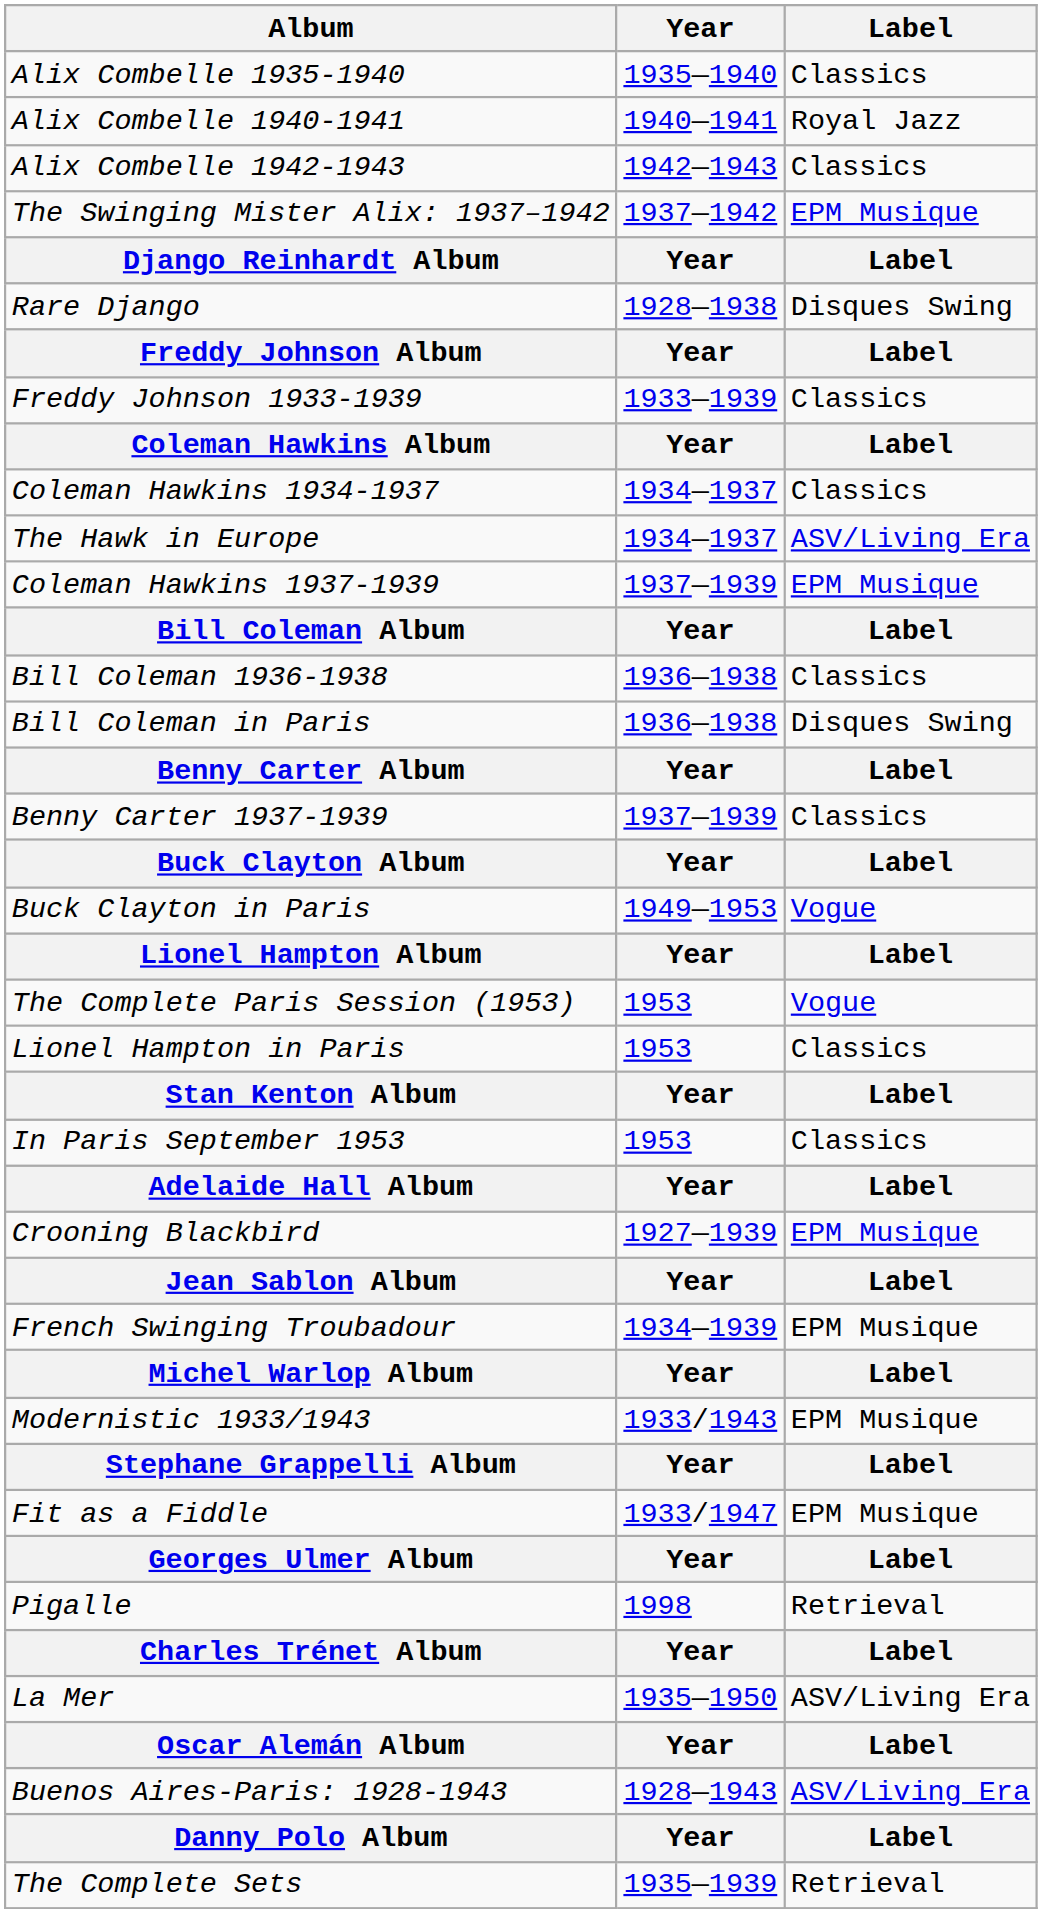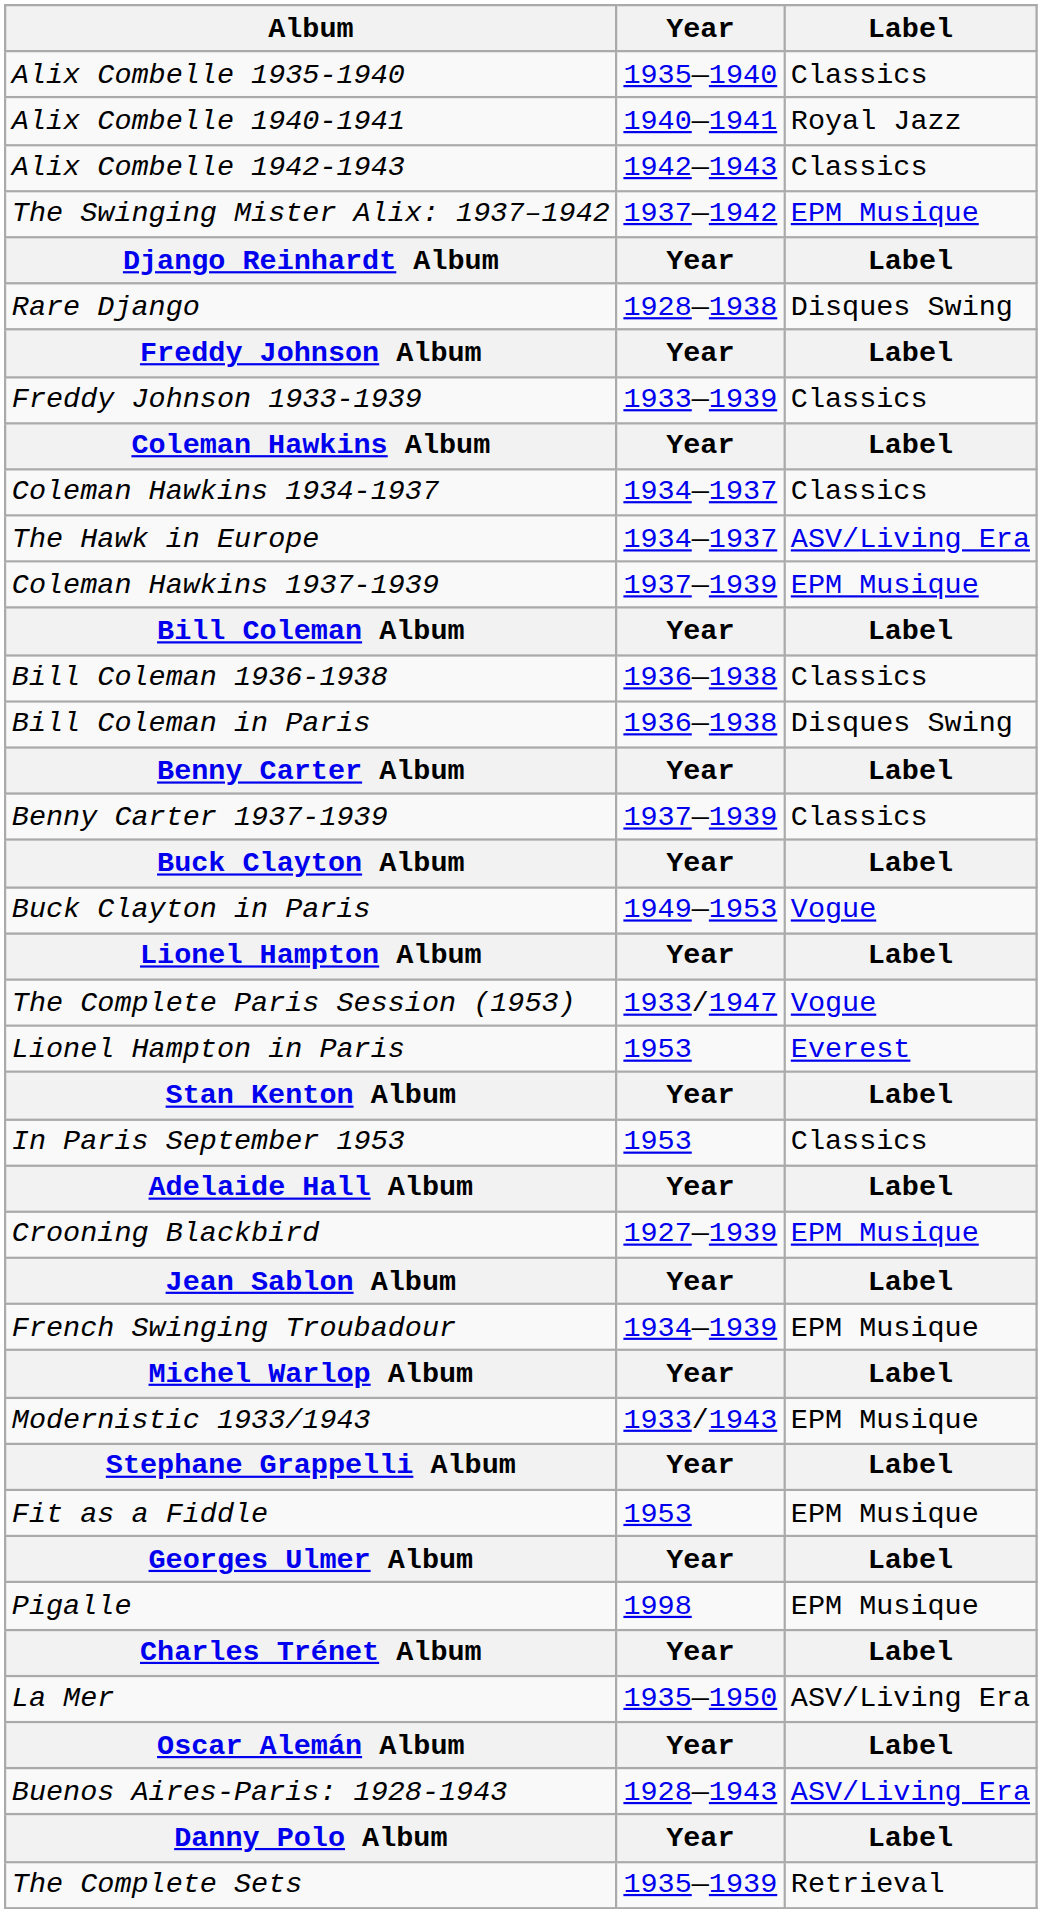The Complete Paris Session (1953) | Year: 1953 -> 1933/1947
Lionel Hampton in Paris | Label: Classics -> Everest
Fit as a Fiddle | Year: 1933/1947 -> 1953
Pigalle | Label: Retrieval -> EPM Musique
